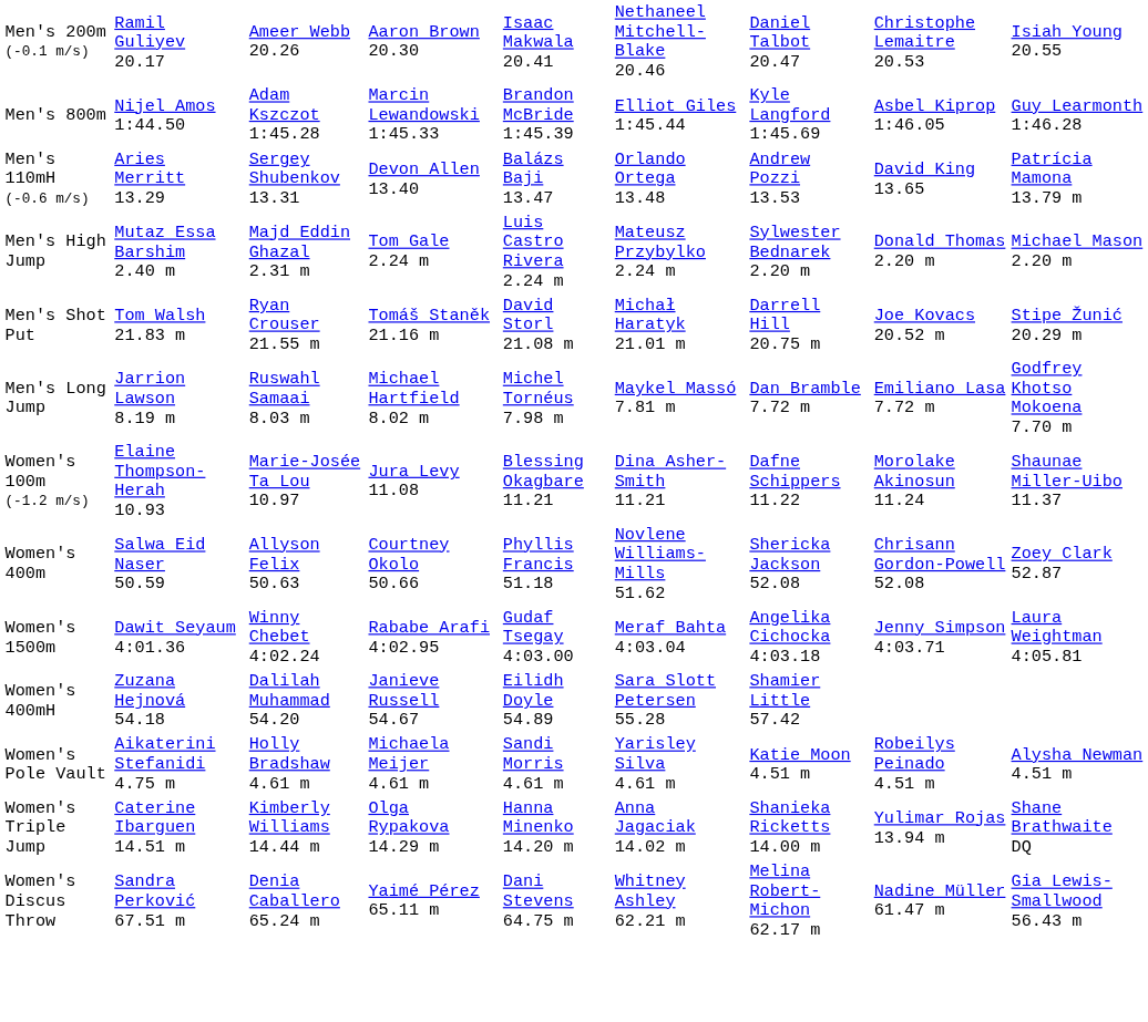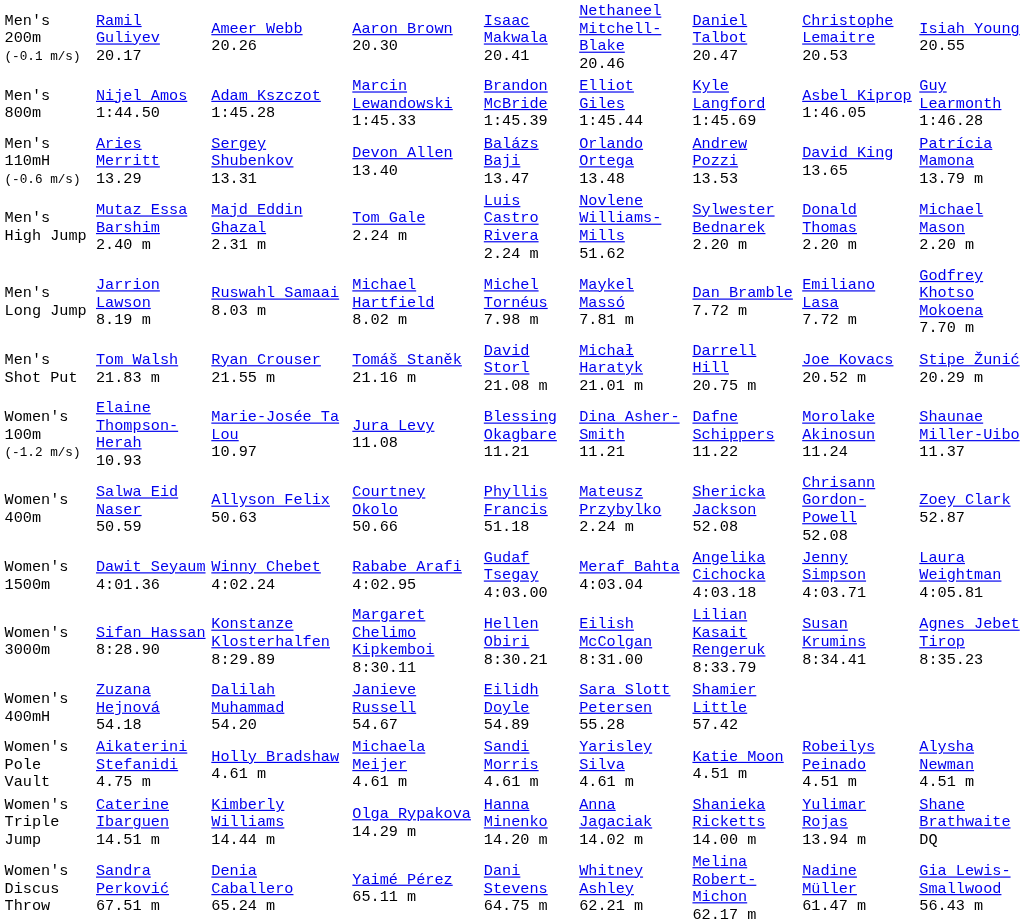Men's High Jump | column 6: Mateusz Przybylko 2.24 m -> Novlene Williams-Mills 51.62
rows swapped: Men's Long Jump <-> Men's Shot Put
Women's 400m | column 6: Novlene Williams-Mills 51.62 -> Mateusz Przybylko 2.24 m
+ row: Women's 3000m | Sifan Hassan 8:28.90 | Konstanze Klosterhalfen 8:29.89 | Margaret Chelimo Kipkemboi 8:30.11 | Hellen Obiri 8:30.21 | Eilish McColgan 8:31.00 | Lilian Kasait Rengeruk 8:33.79 | Susan Krumins 8:34.41 | Agnes Jebet Tirop 8:35.23
